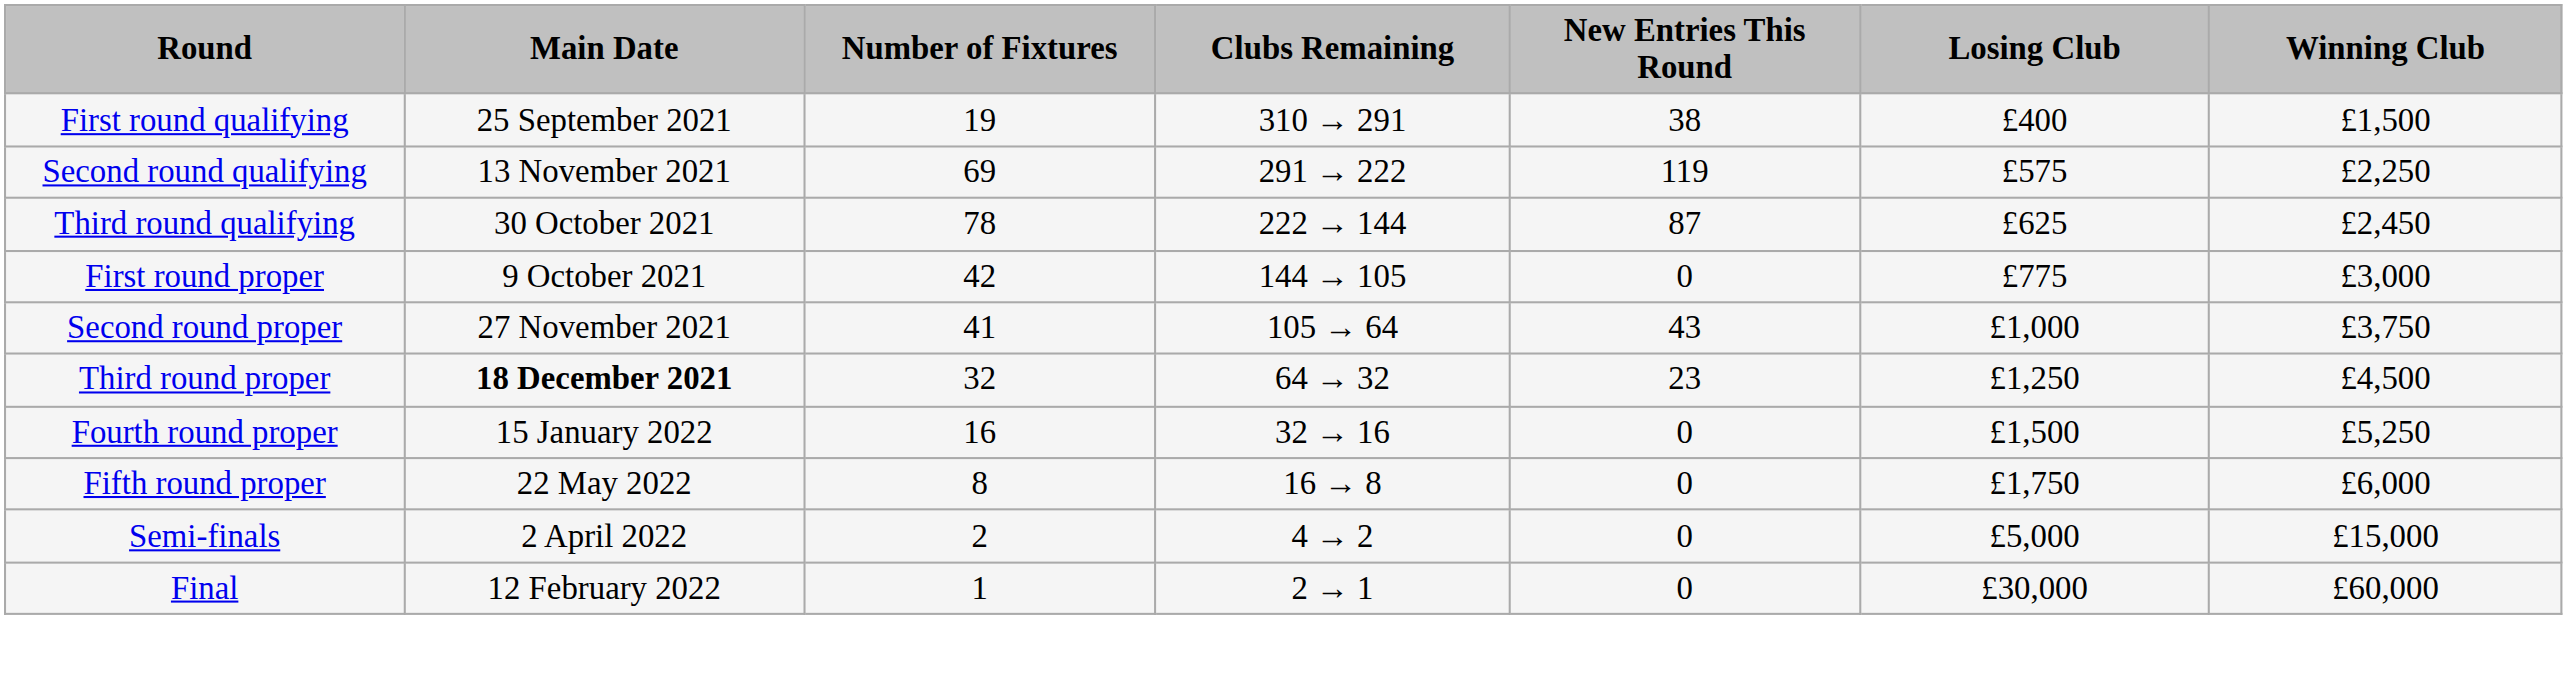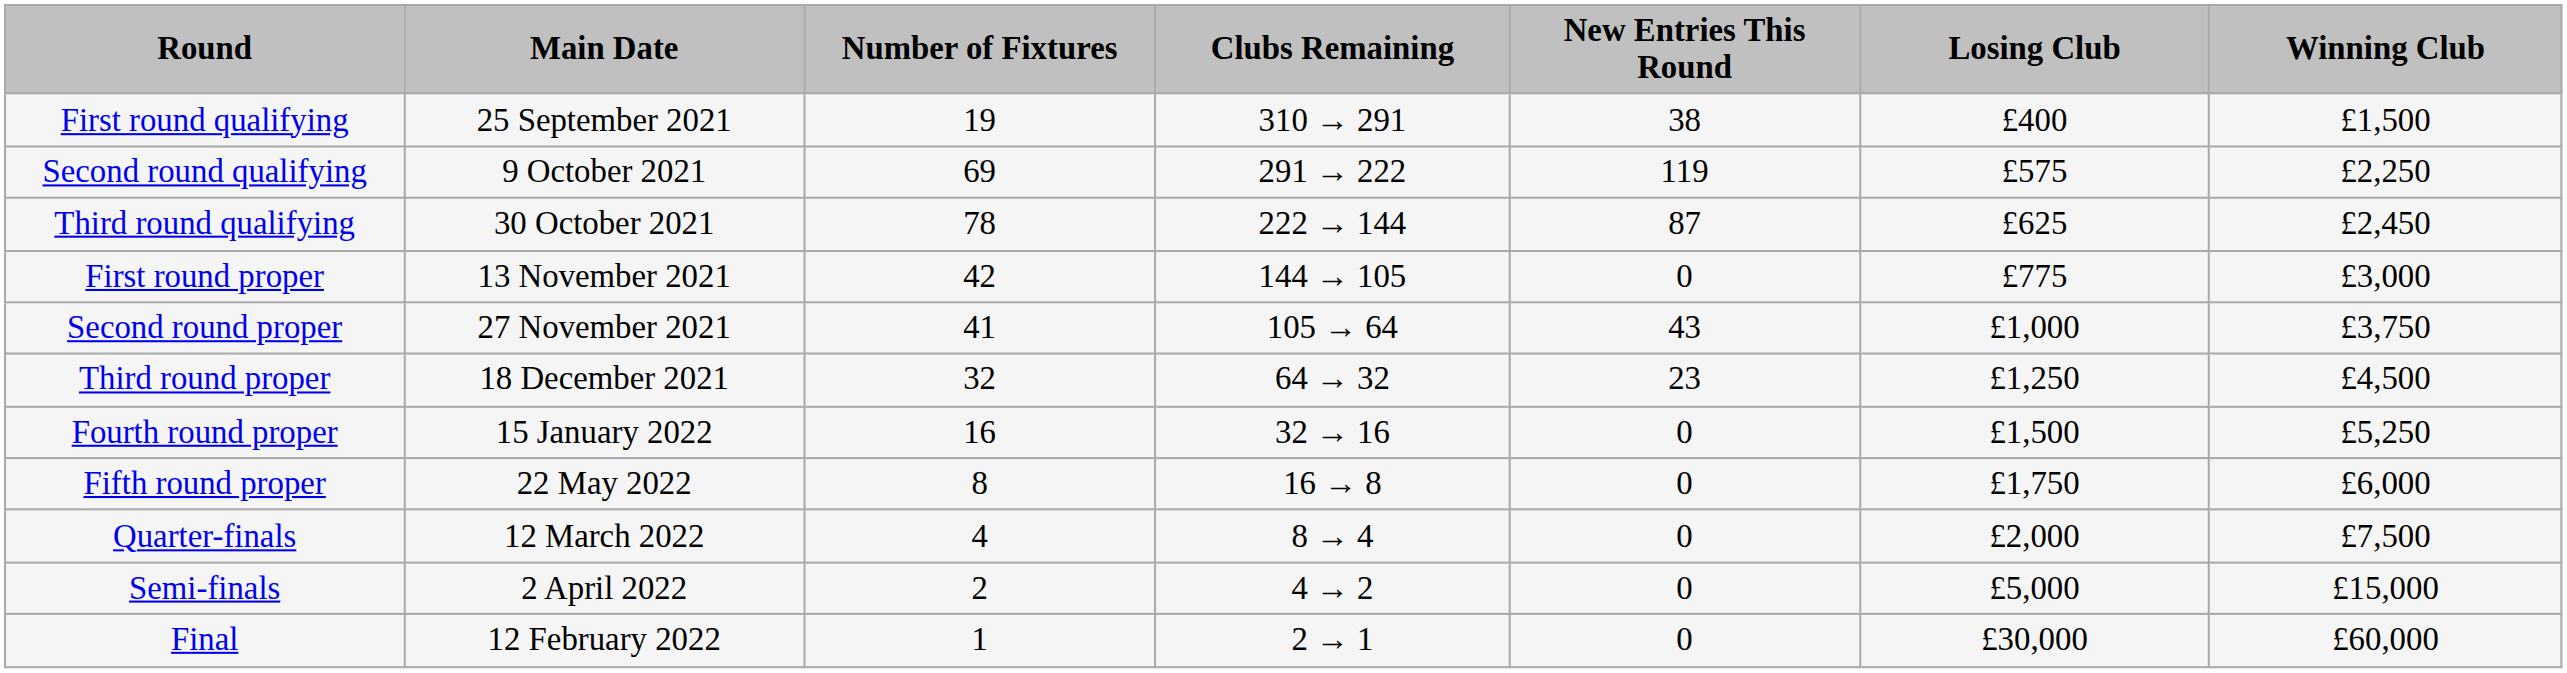Second round qualifying | Main Date: 13 November 2021 -> 9 October 2021
First round proper | Main Date: 9 October 2021 -> 13 November 2021
Third round proper | Main Date: bold -> normal
+ row: Quarter-finals | 12 March 2022 | 4 | 8 → 4 | 0 | £2,000 | £7,500
